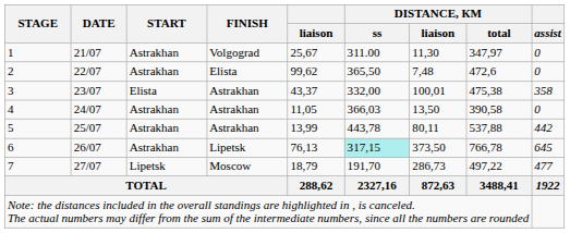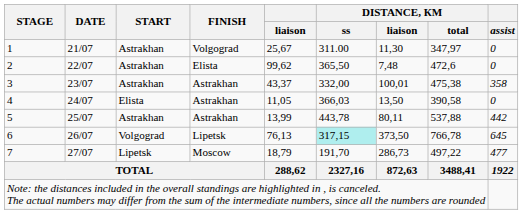3 | START: Elista -> Astrakhan
4 | START: Astrakhan -> Elista
6 | START: Astrakhan -> Volgograd
